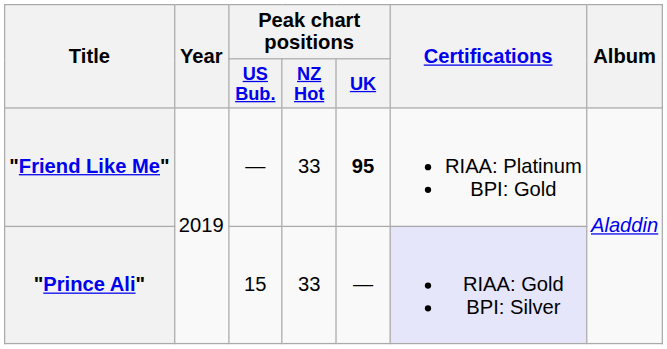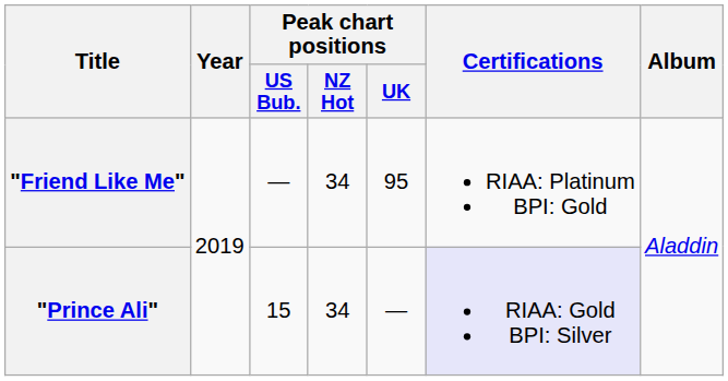"Friend Like Me" | Peak chart positions / NZ Hot: 33 -> 34
"Friend Like Me" | Peak chart positions / UK: bold -> normal
"Prince Ali" | Peak chart positions / NZ Hot: 33 -> 34
